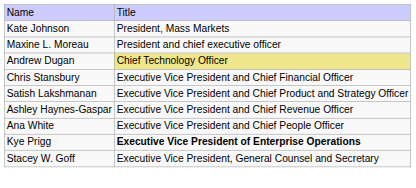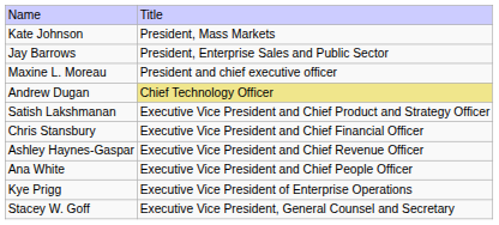+ row: Jay Barrows | President, Enterprise Sales and Public Sector
rows swapped: Chris Stansbury <-> Satish Lakshmanan
Kye Prigg | column 2: bold -> normal
